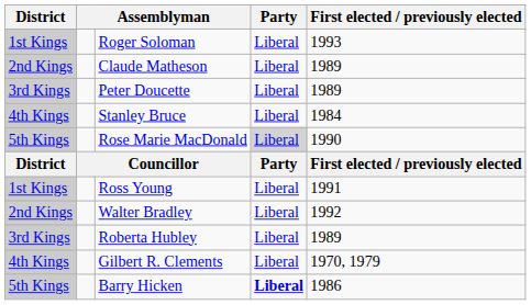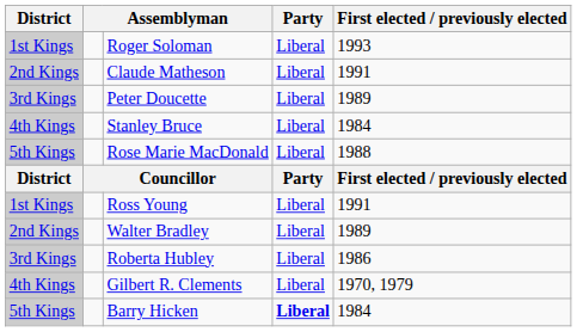Claude Matheson | First elected / previously elected: 1989 -> 1991
Rose Marie MacDonald | Party: lightgrey background -> no background
Rose Marie MacDonald | First elected / previously elected: 1990 -> 1988
Walter Bradley | First elected / previously elected: 1992 -> 1989
Roberta Hubley | First elected / previously elected: 1989 -> 1986
Barry Hicken | First elected / previously elected: 1986 -> 1984
